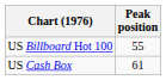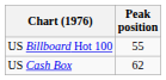US Cash Box | Peak position: 61 -> 62
